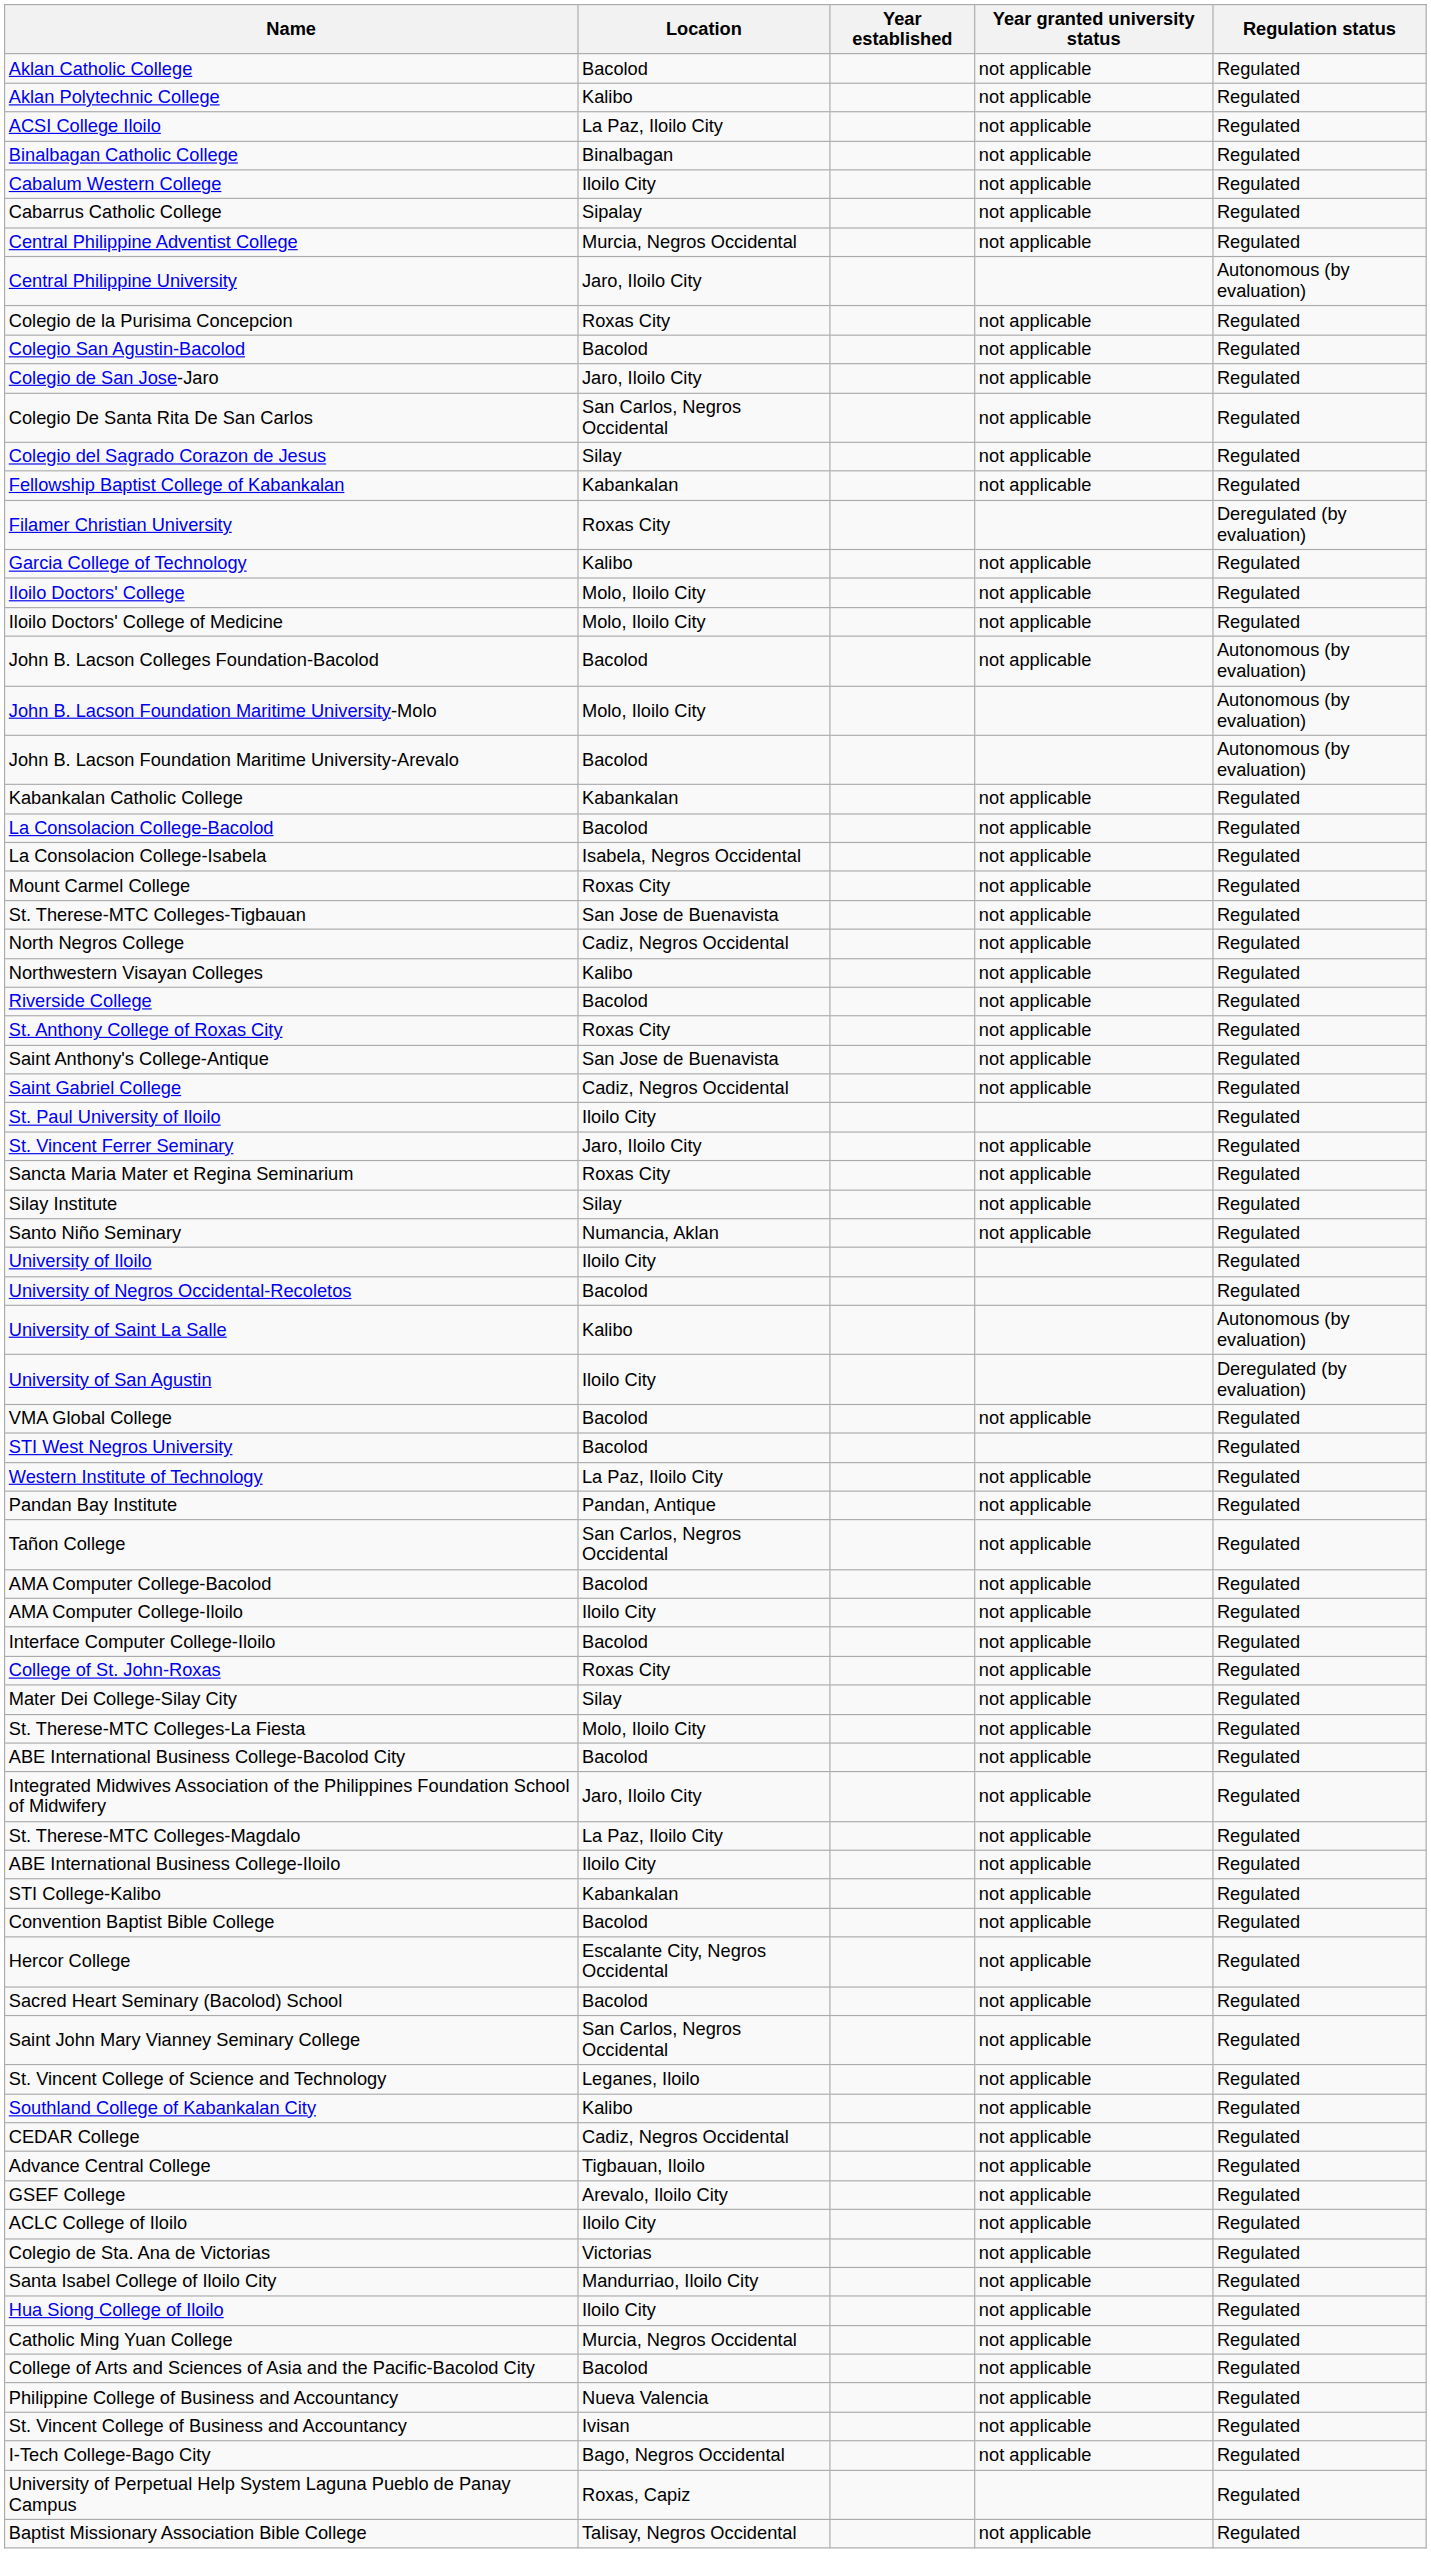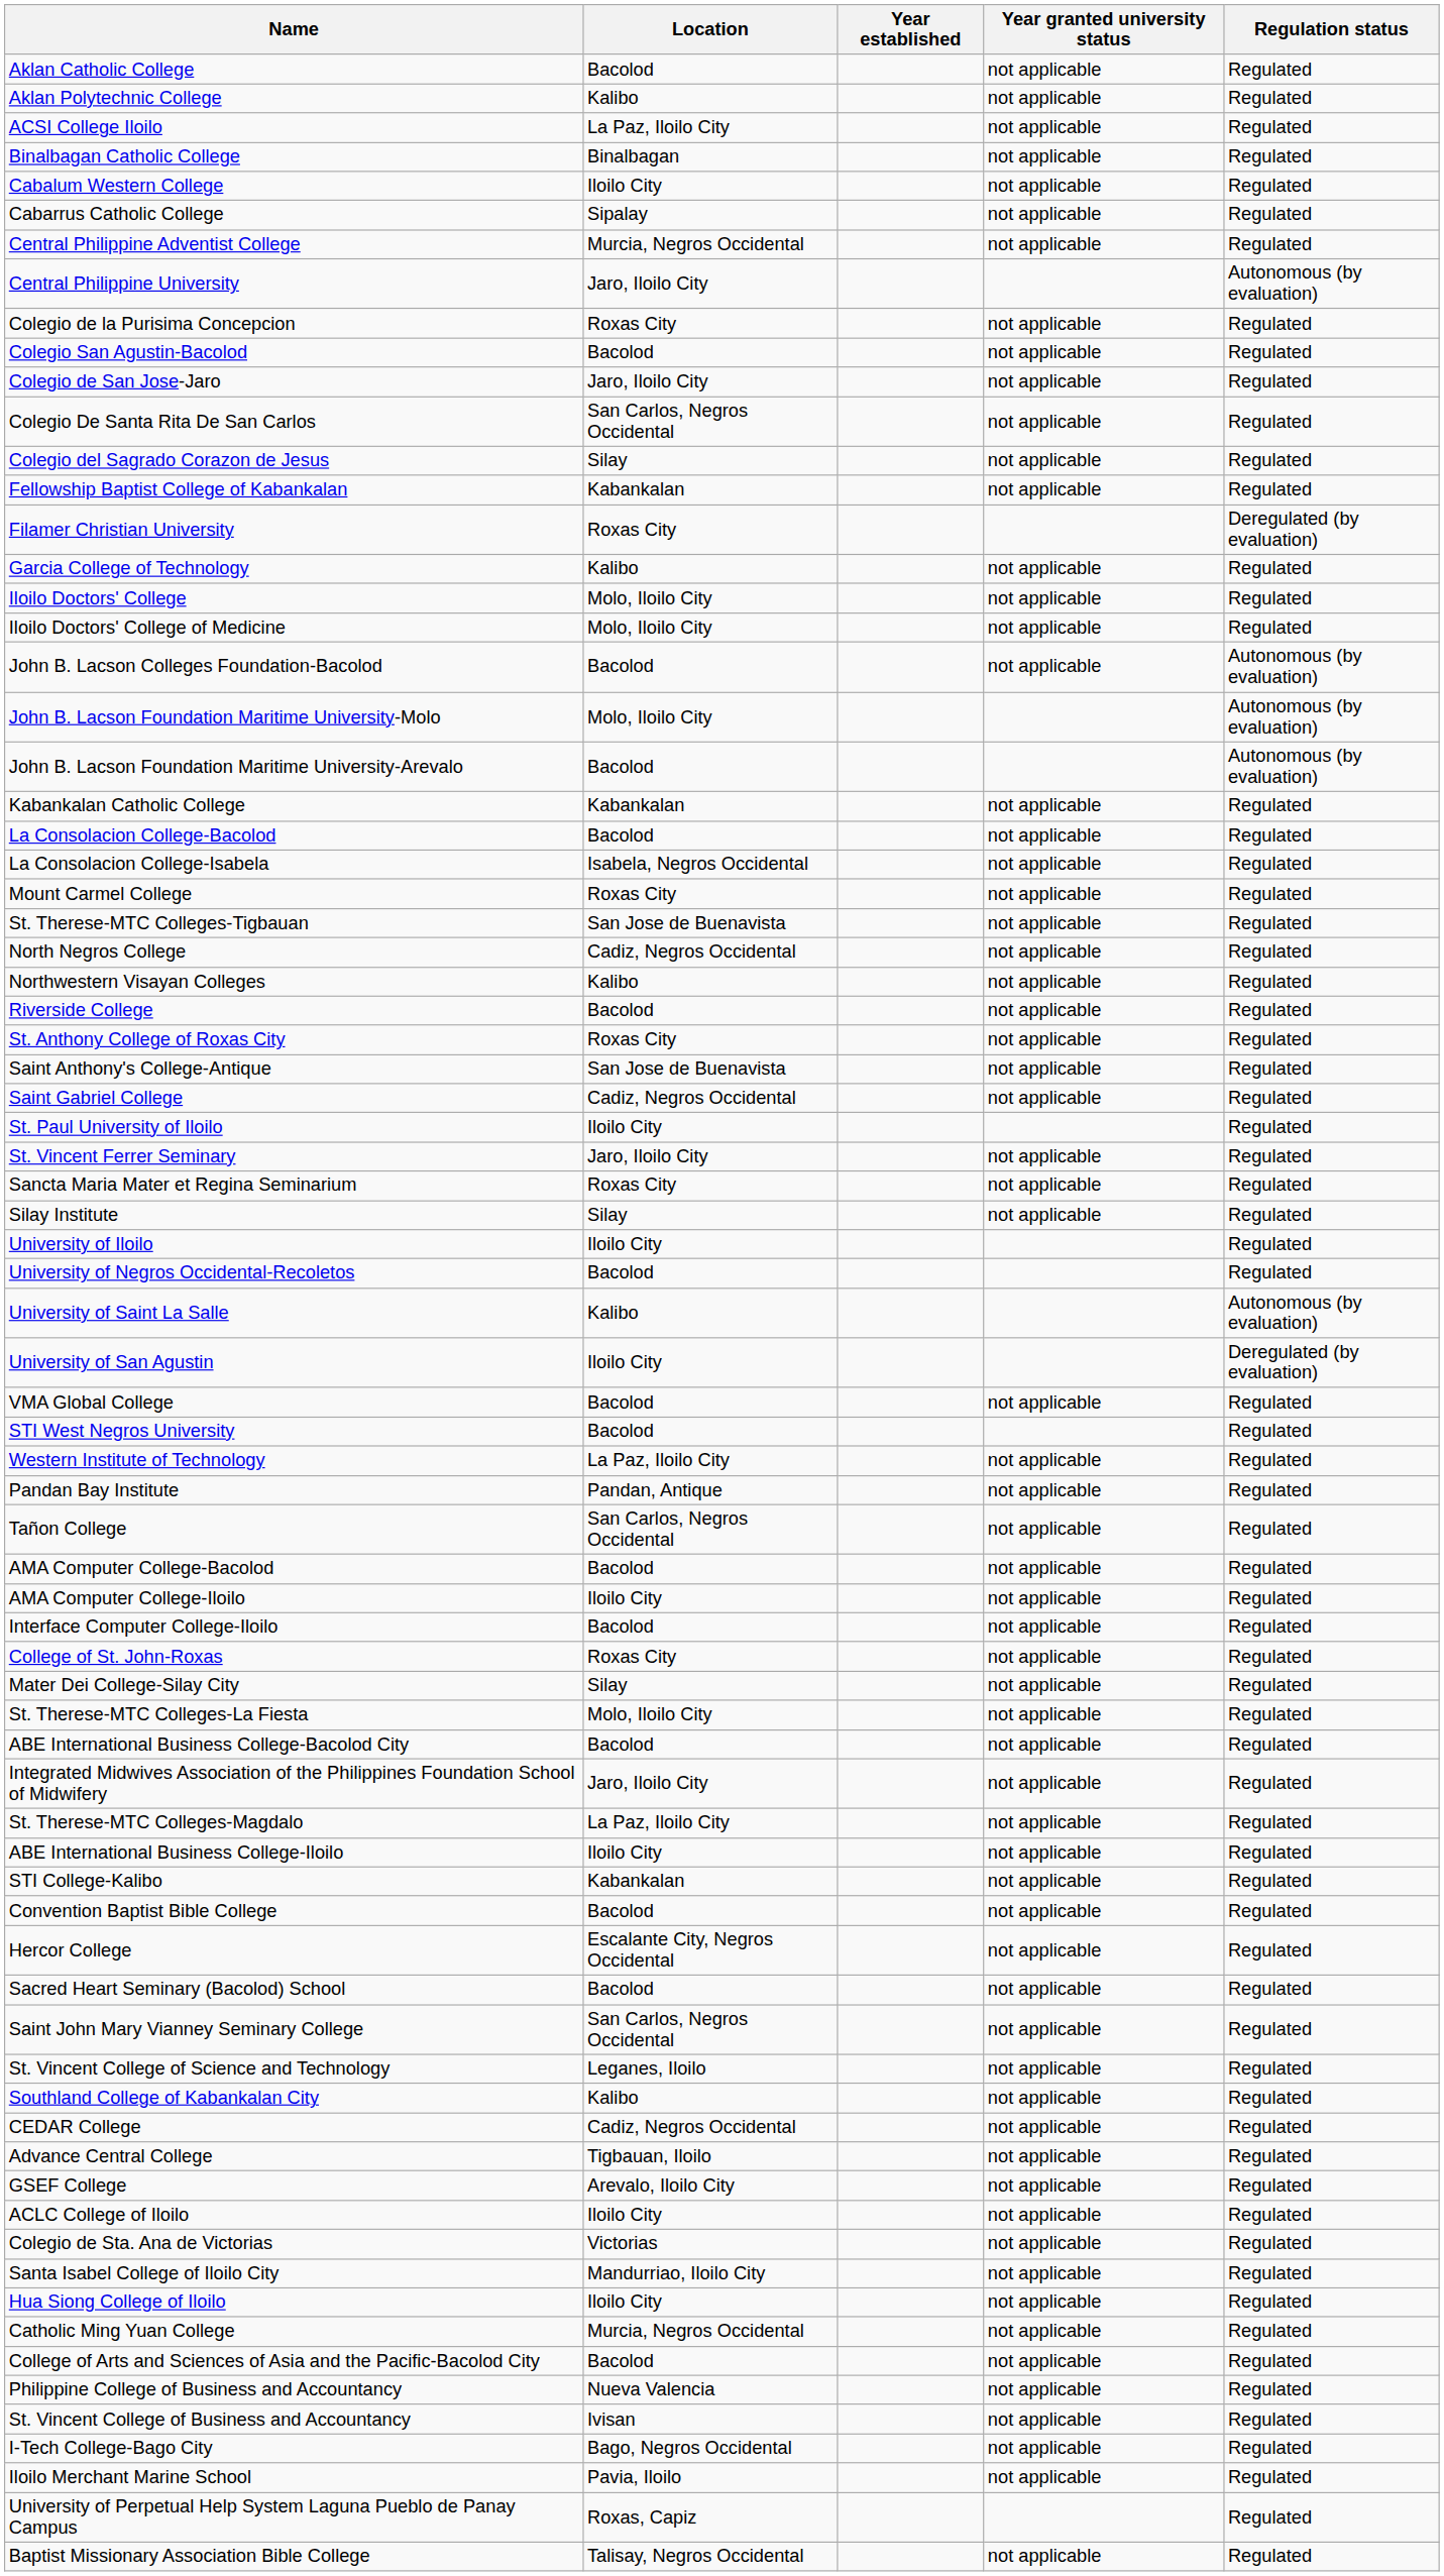- row: Santo Niño Seminary | Numancia, Aklan | not applicable | Regulated
+ row: Iloilo Merchant Marine School | Pavia, Iloilo | not applicable | Regulated
